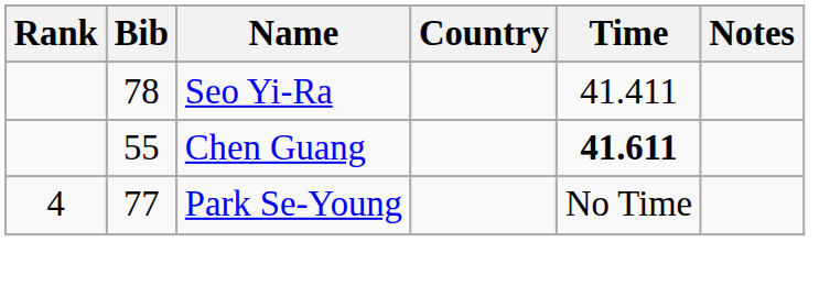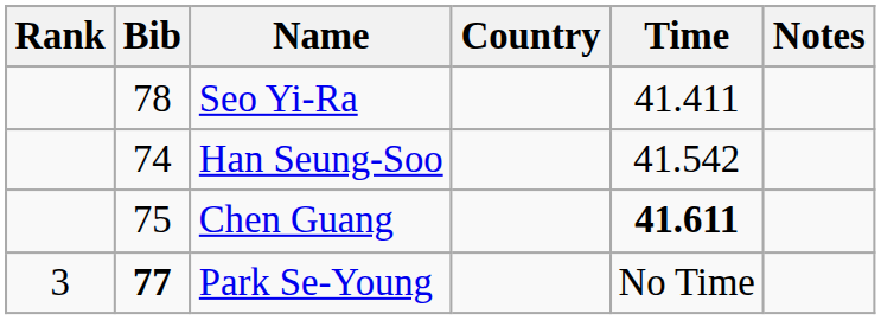+ row: 74 | Han Seung-Soo | 41.542
Chen Guang | Bib: 55 -> 75
Park Se-Young | Rank: 4 -> 3
Park Se-Young | Bib: normal -> bold
